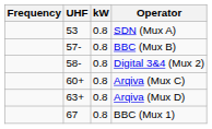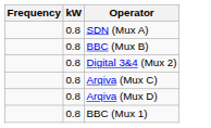- column: UHF | 53 | 57- | 58- | 60+ | 63+ | 67
